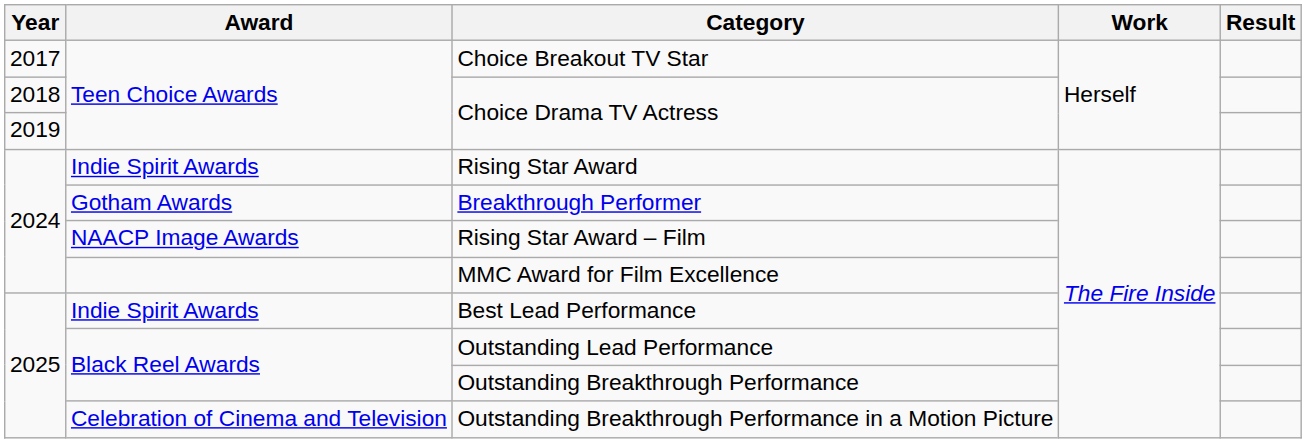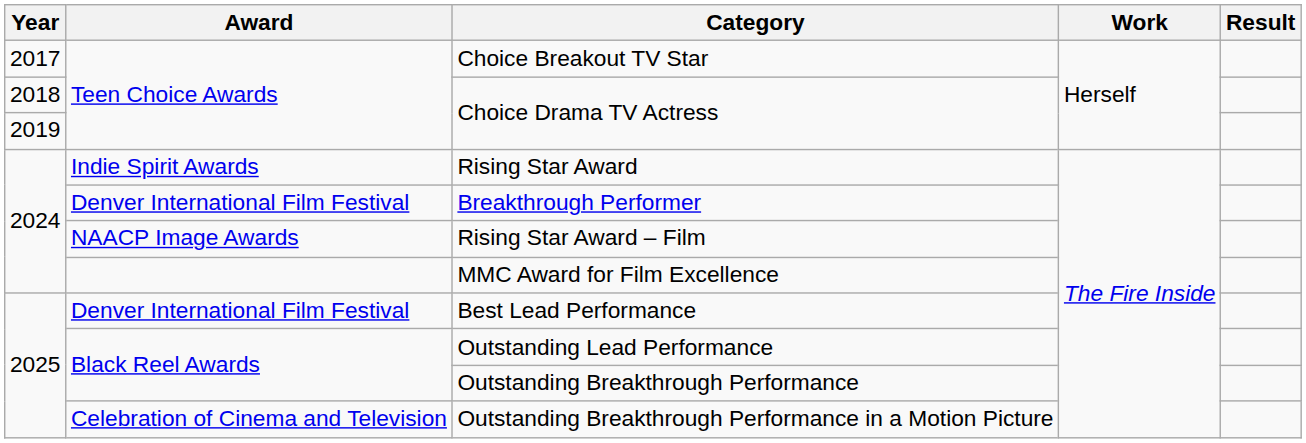Breakthrough Performer | Award: Gotham Awards -> Denver International Film Festival
Best Lead Performance | Award: Indie Spirit Awards -> Denver International Film Festival
